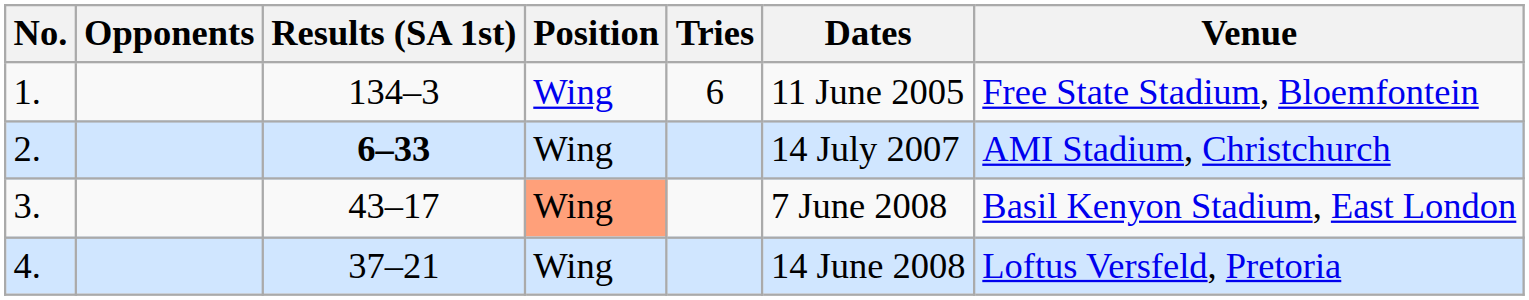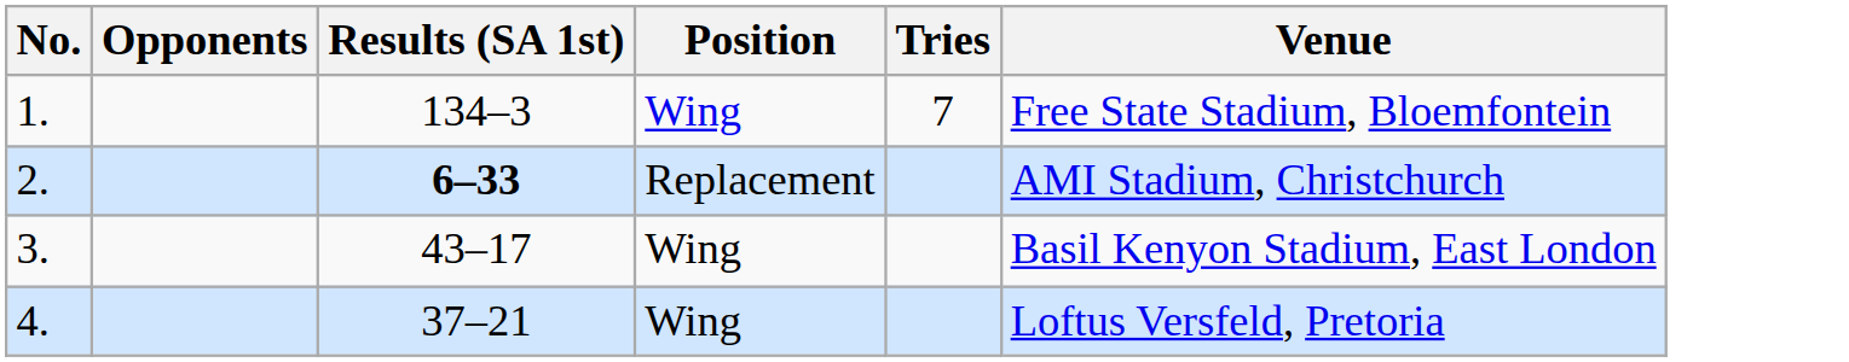- column: Dates | 11 June 2005 | 14 July 2007 | 7 June 2008 | 14 June 2008
1. | Tries: 6 -> 7
2. | Position: Wing -> Replacement
3. | Position: lightsalmon background -> no background
